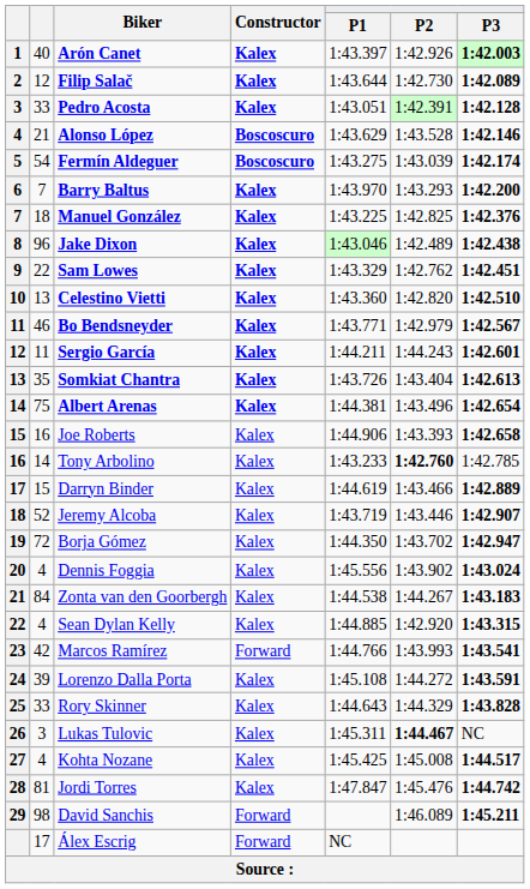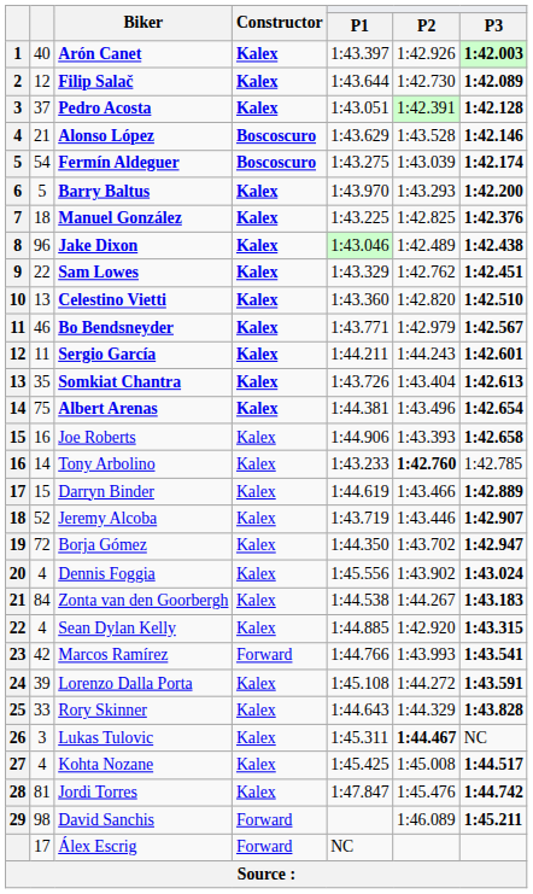Pedro Acosta | column 2: 33 -> 37
Barry Baltus | column 2: 7 -> 5
